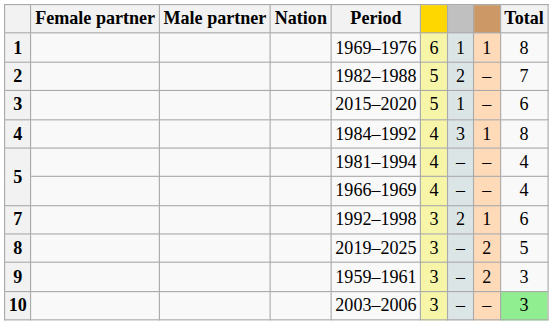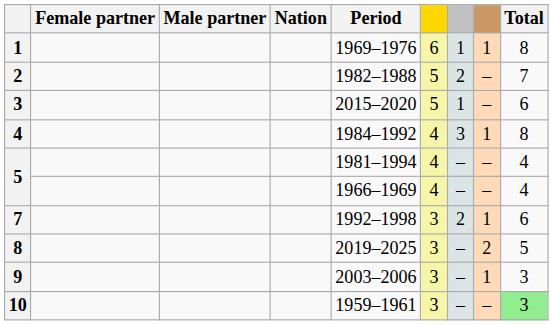9 | Period: 1959–1961 -> 2003–2006
9 | column 8: 2 -> 1
10 | Period: 2003–2006 -> 1959–1961
